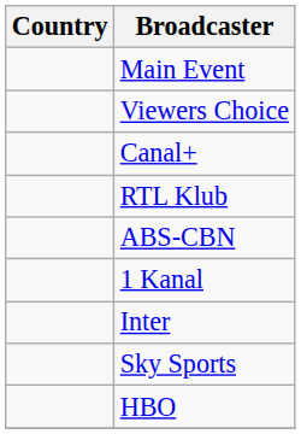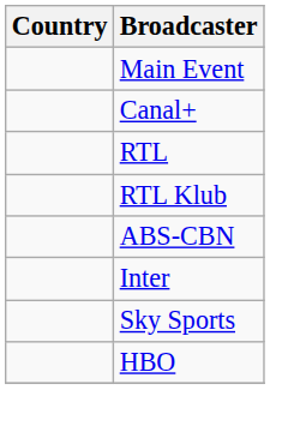- row: Viewers Choice
+ row: RTL
- row: 1 Kanal
